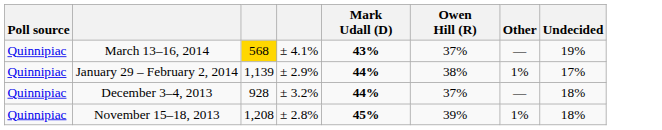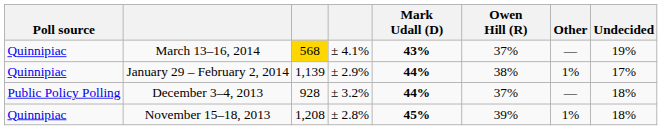December 3–4, 2013 | Poll source: Quinnipiac -> Public Policy Polling
